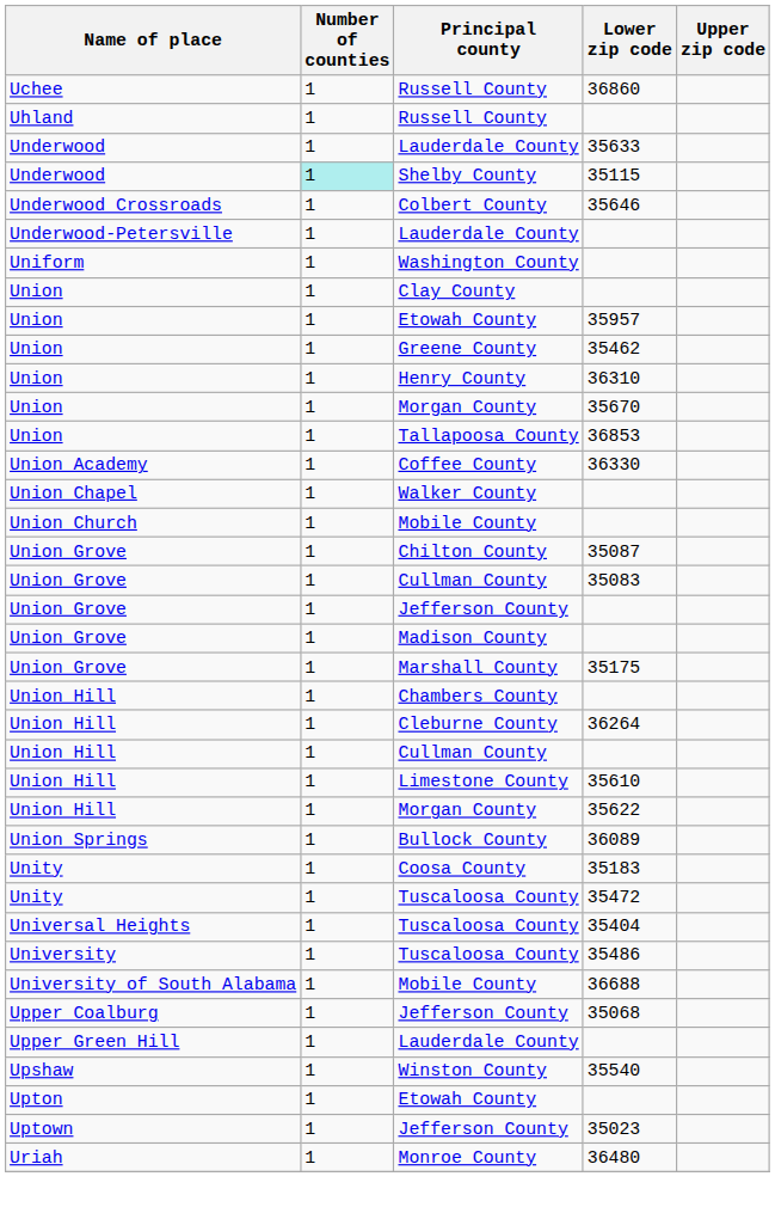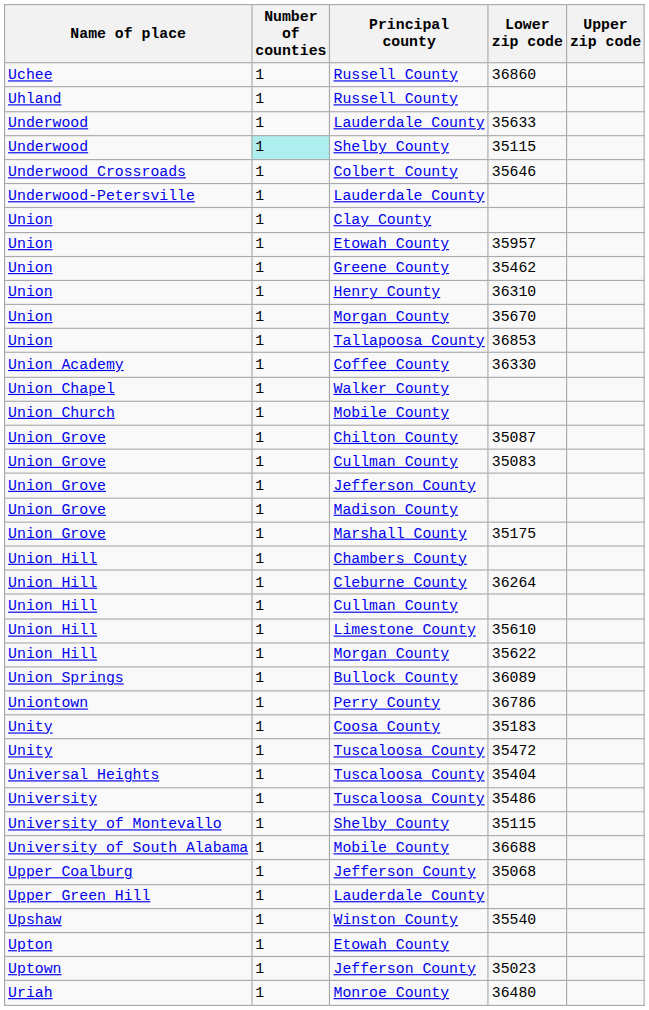- row: Uniform | 1 | Washington County
+ row: Uniontown | 1 | Perry County | 36786
+ row: University of Montevallo | 1 | Shelby County | 35115
